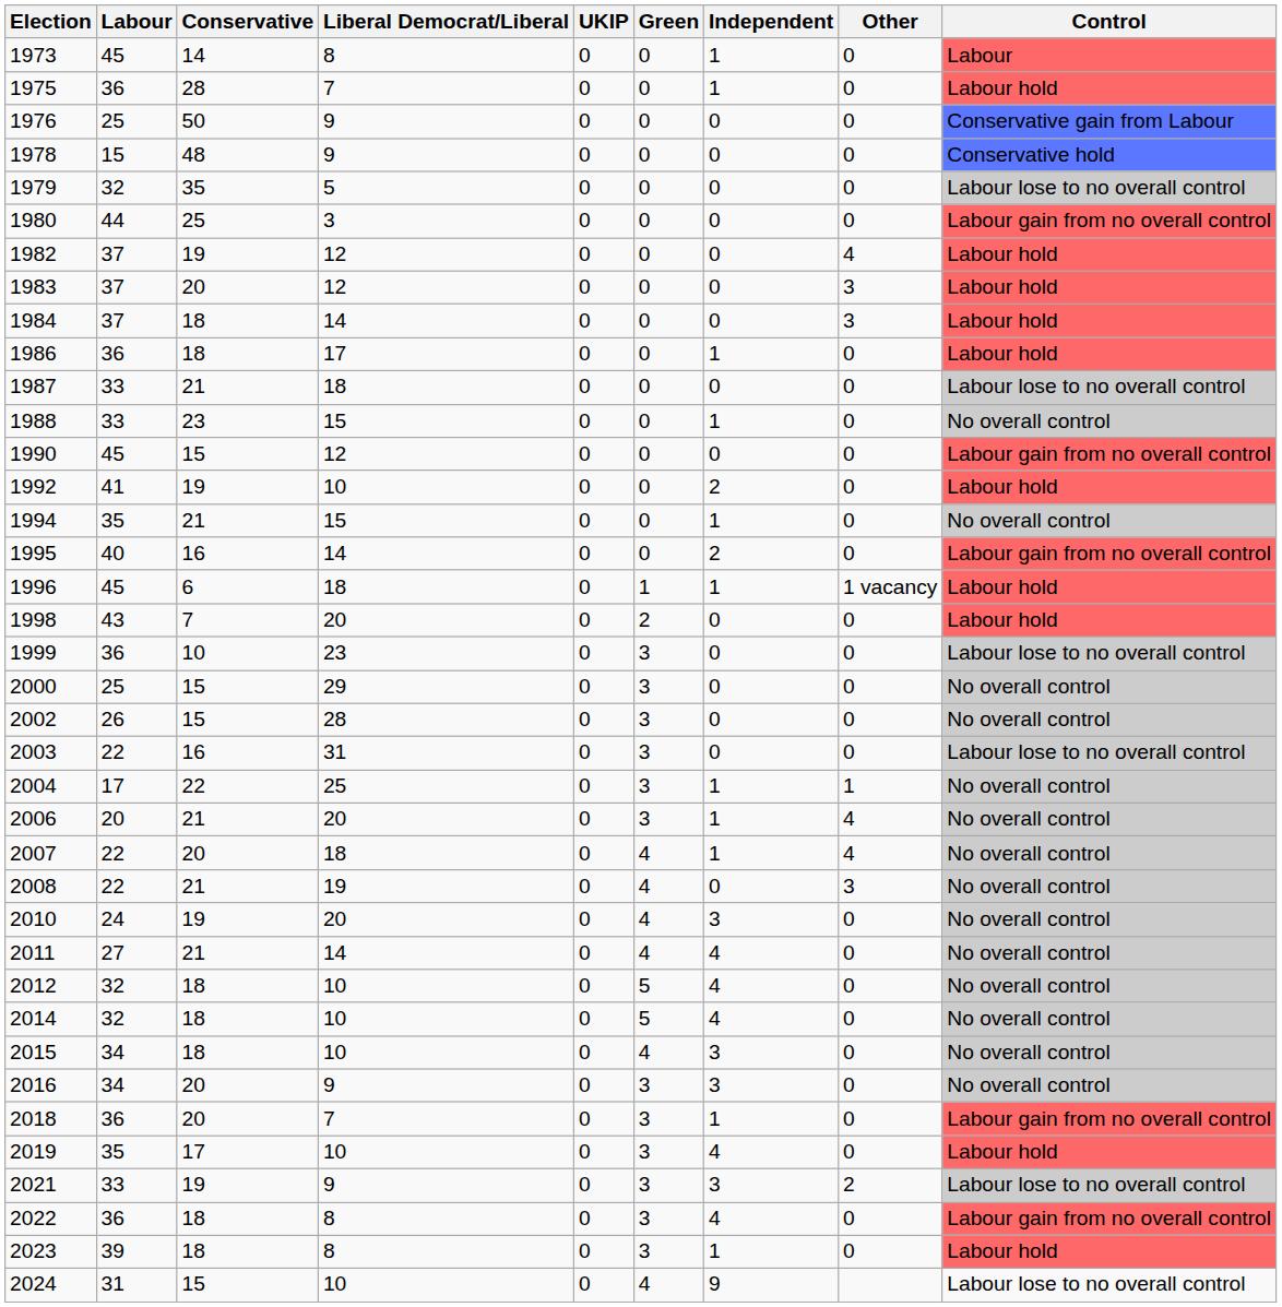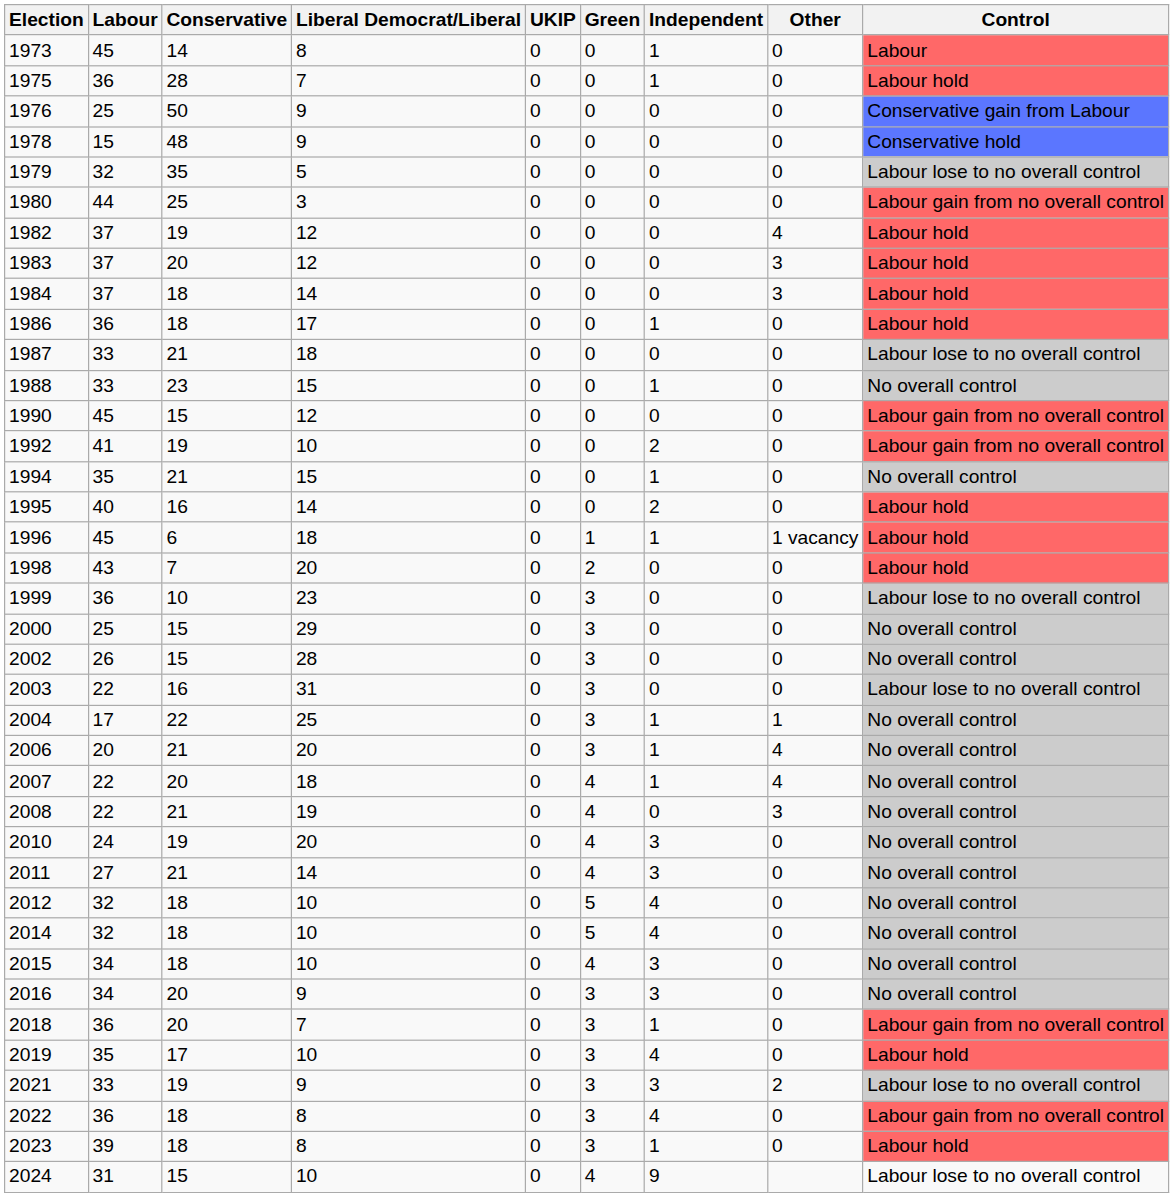1992 | Control: Labour hold -> Labour gain from no overall control
1995 | Control: Labour gain from no overall control -> Labour hold
2011 | Independent: 4 -> 3
